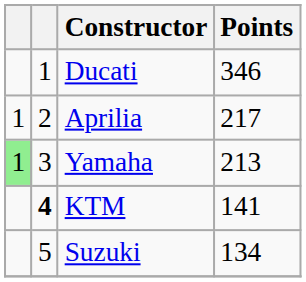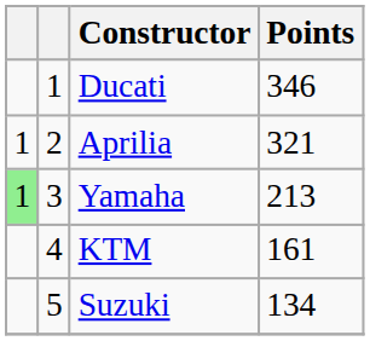Aprilia | Points: 217 -> 321
KTM | column 2: bold -> normal
KTM | Points: 141 -> 161
